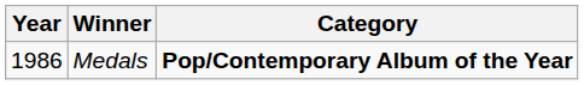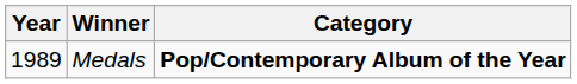Medals | Year: 1986 -> 1989
